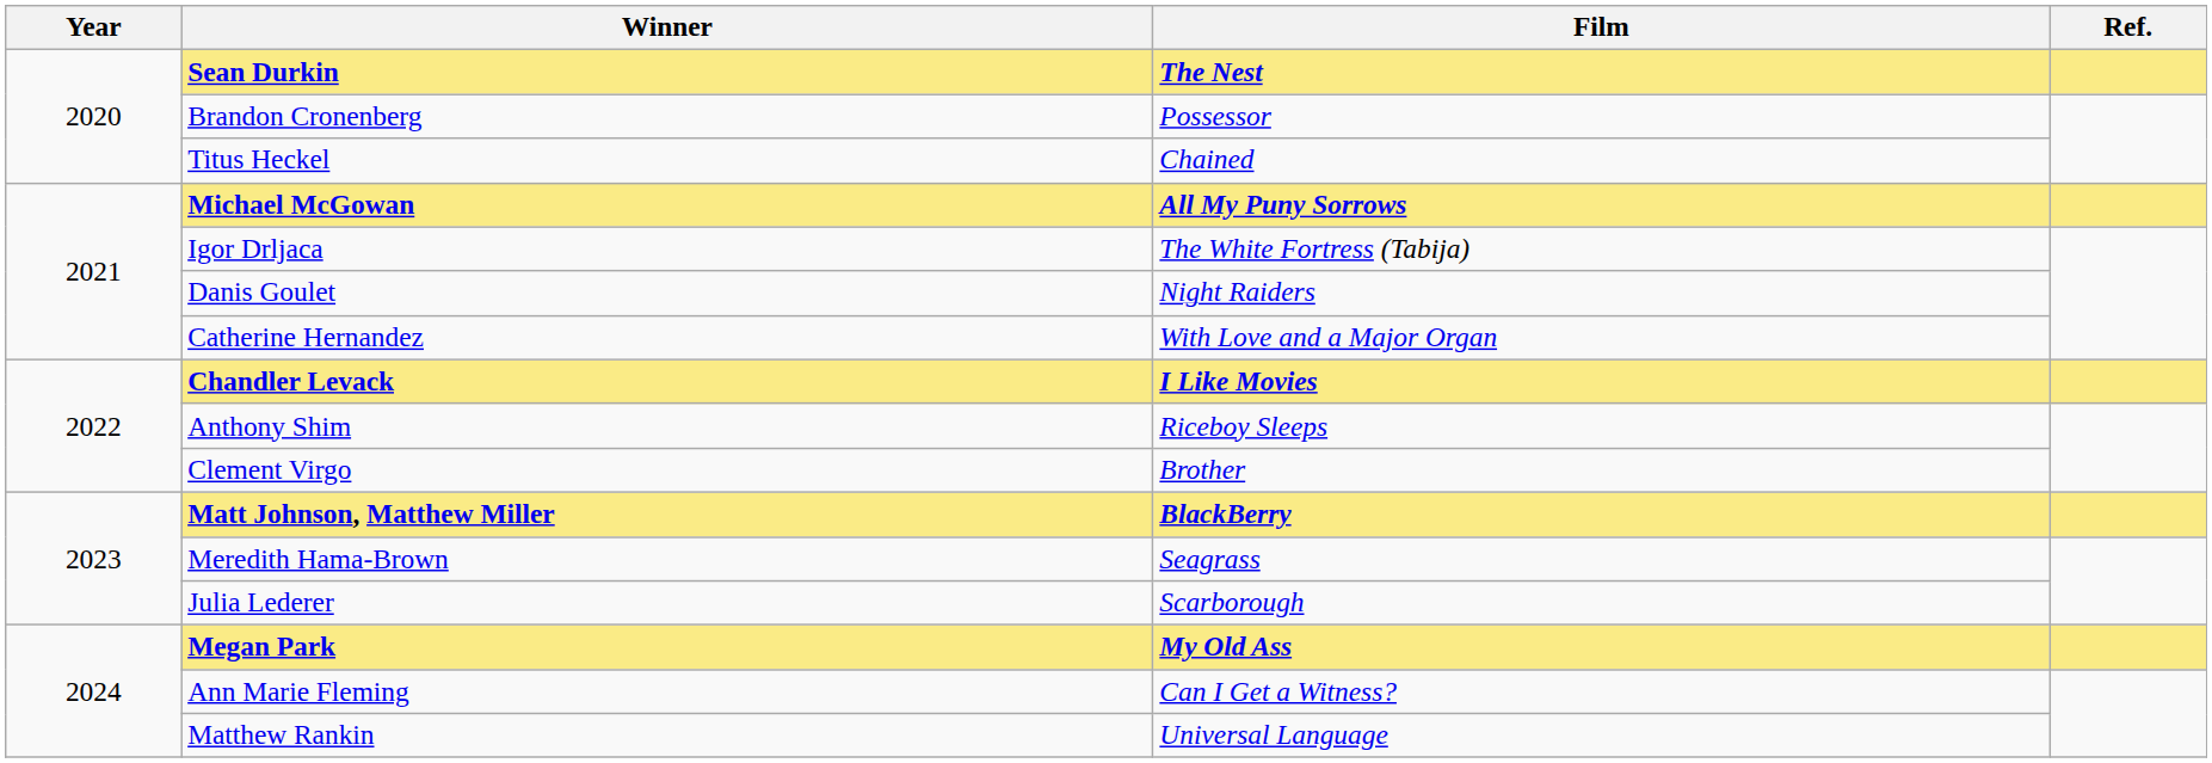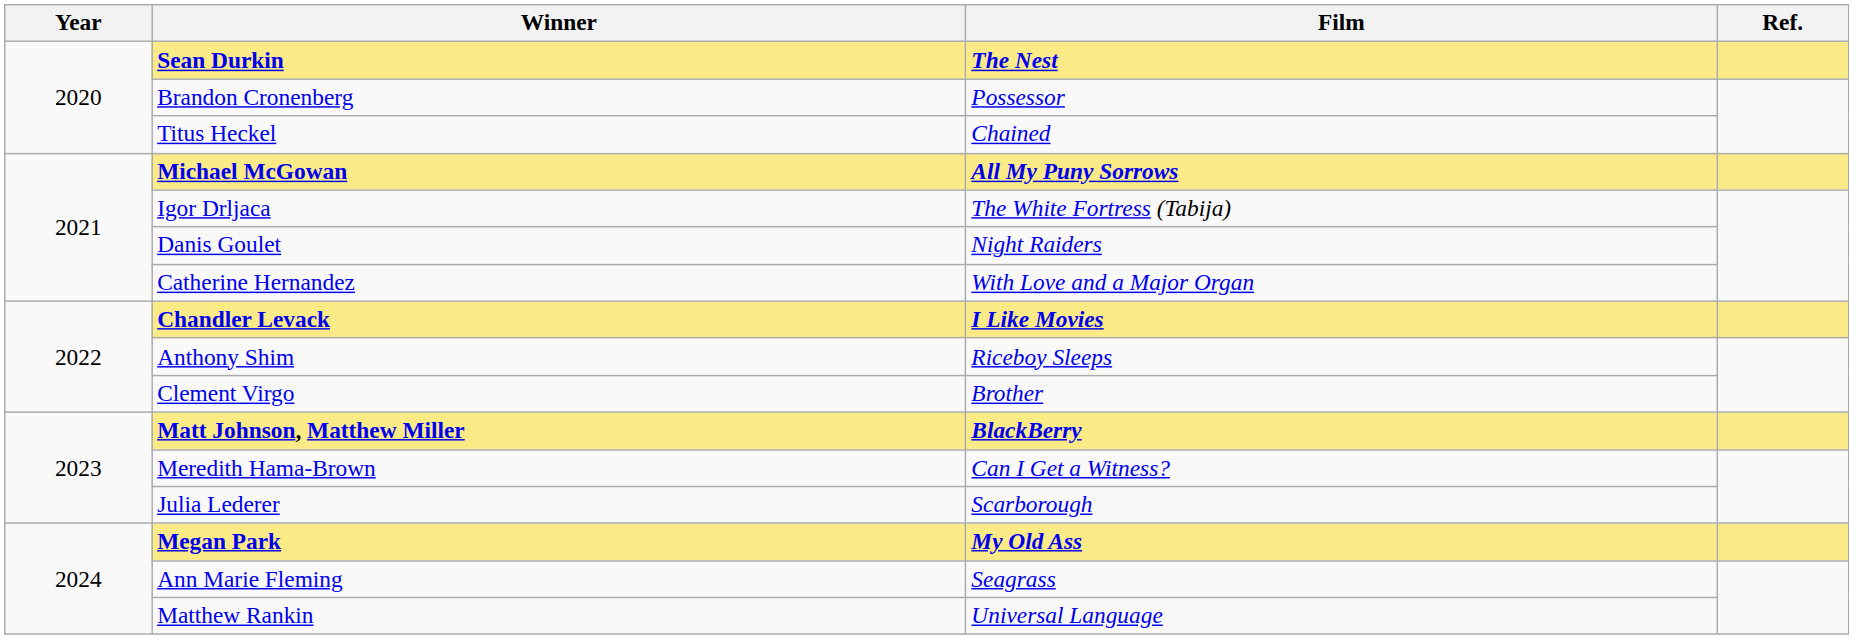Meredith Hama-Brown | Film: Seagrass -> Can I Get a Witness?
Ann Marie Fleming | Film: Can I Get a Witness? -> Seagrass
